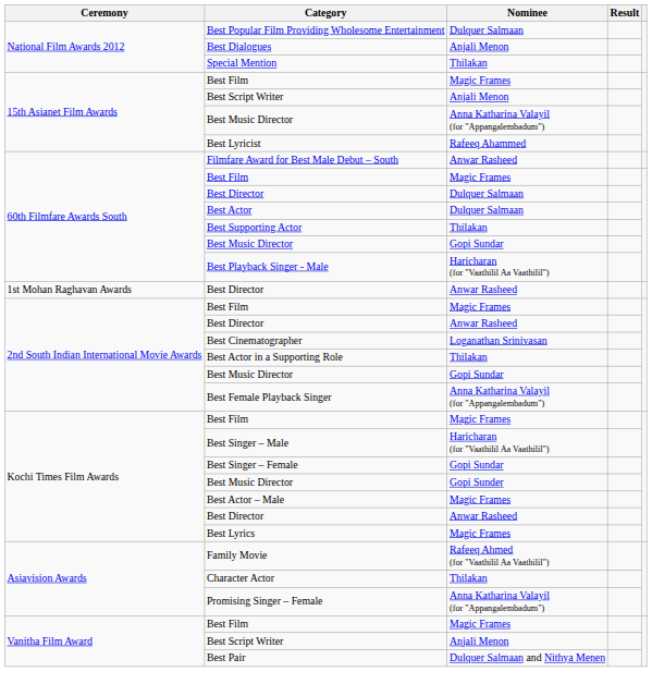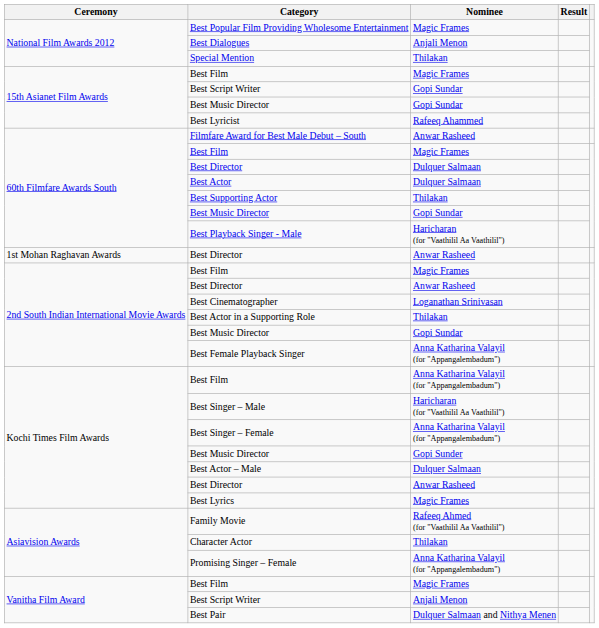Best Popular Film Providing Wholesome Entertainment | Nominee: Dulquer Salmaan -> Magic Frames
15th Asianet Film Awards / Best Script Writer | Nominee: Anjali Menon -> Gopi Sundar
15th Asianet Film Awards / Best Music Director | Nominee: Anna Katharina Valayil (for "Appangalembadum") -> Gopi Sundar
Kochi Times Film Awards / Best Film | Nominee: Magic Frames -> Anna Katharina Valayil (for "Appangalembadum")
Best Singer – Female | Nominee: Gopi Sundar -> Anna Katharina Valayil (for "Appangalembadum")
Best Actor – Male | Nominee: Magic Frames -> Dulquer Salmaan
